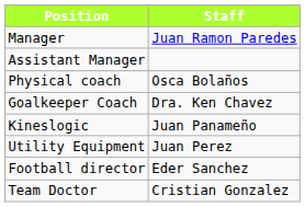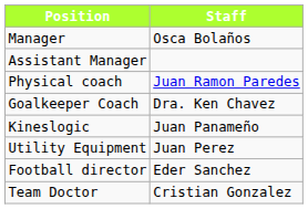Manager | Staff: Juan Ramon Paredes -> Osca Bolaños
Physical coach | Staff: Osca Bolaños -> Juan Ramon Paredes
